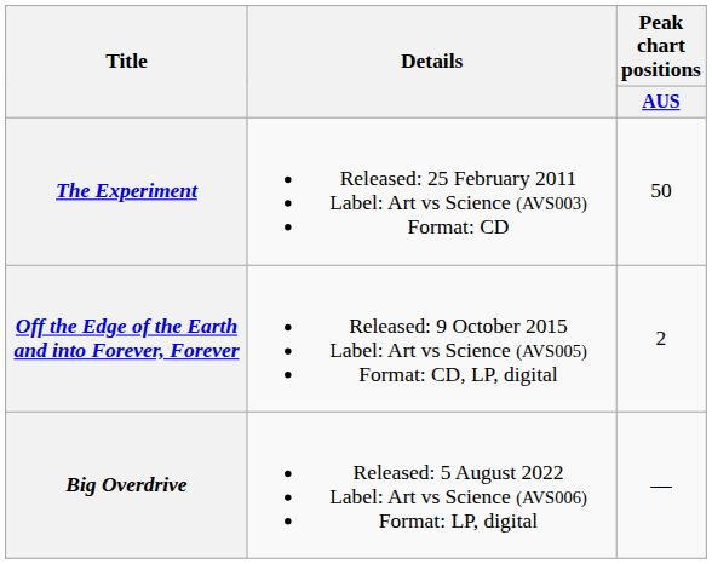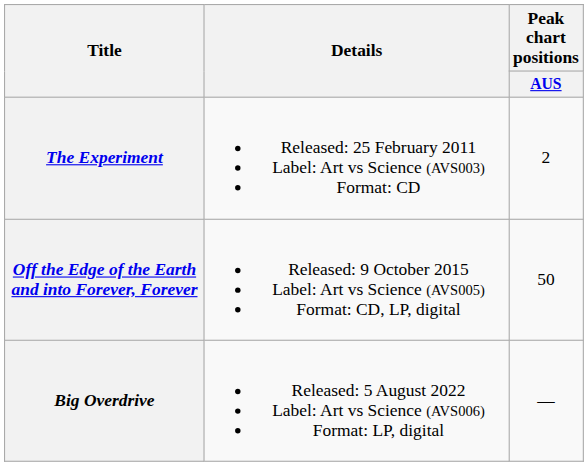The Experiment | Peak chart positions / AUS: 50 -> 2
Off the Edge of the Earth and into Forever, Forever | Peak chart positions / AUS: 2 -> 50
